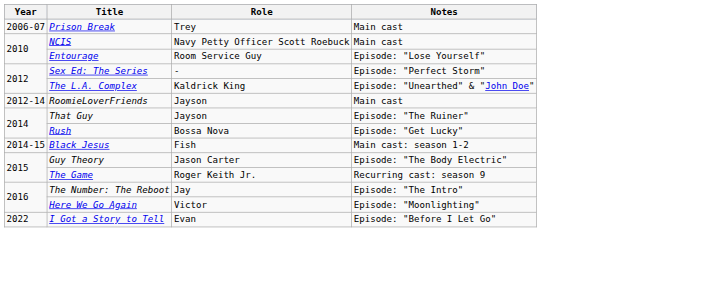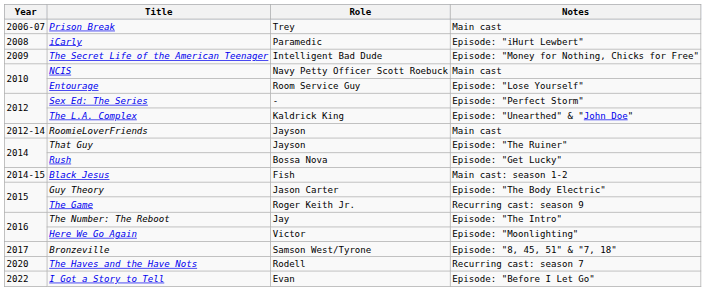+ row: 2008 | iCarly | Paramedic | Episode: "iHurt Lewbert"
+ row: 2009 | The Secret Life of the American Teenager | Intelligent Bad Dude | Episode: "Money for Nothing, Chicks for Free"
+ row: 2017 | Bronzeville | Samson West/Tyrone | Episode: "8, 45, 51" & "7, 18"
+ row: 2020 | The Haves and the Have Nots | Rodell | Recurring cast: season 7
